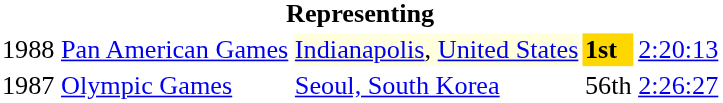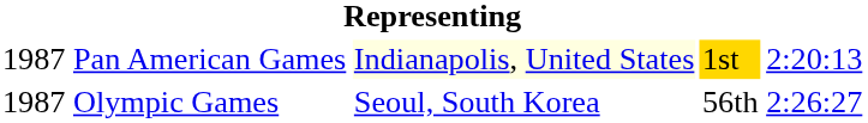Pan American Games | column 1: 1988 -> 1987
Pan American Games | column 4: bold -> normal
